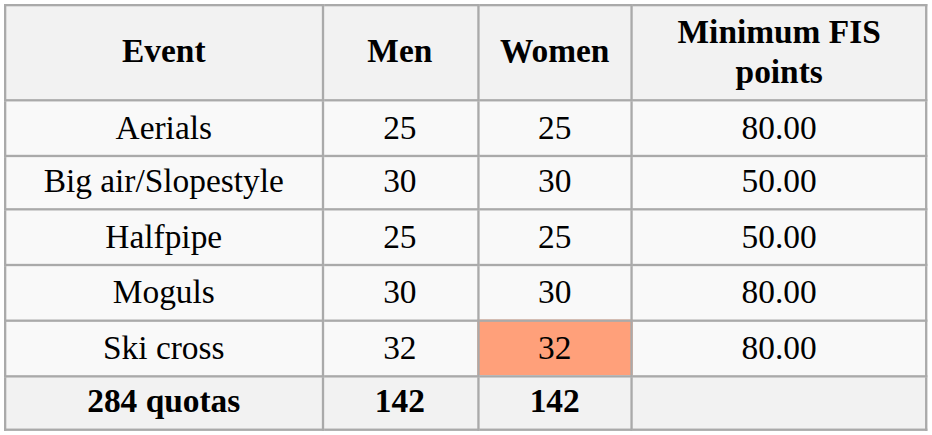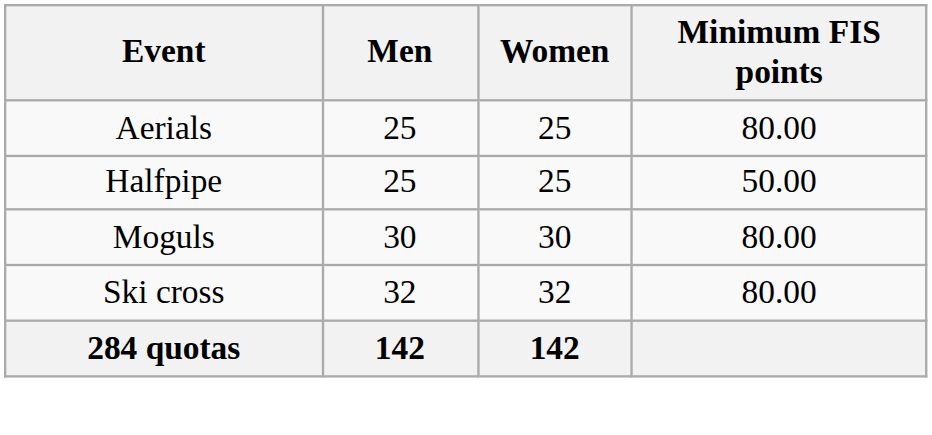- row: Big air/Slopestyle | 30 | 30 | 50.00
Ski cross | Women: lightsalmon background -> no background
